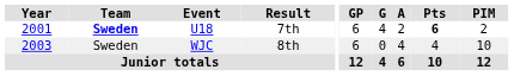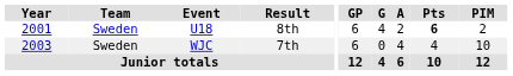U18 | Team: bold -> normal
U18 | Result: 7th -> 8th
WJC | Result: 8th -> 7th
